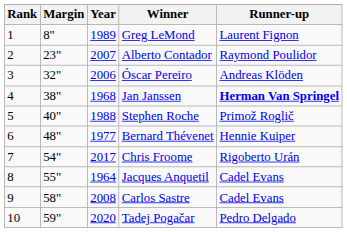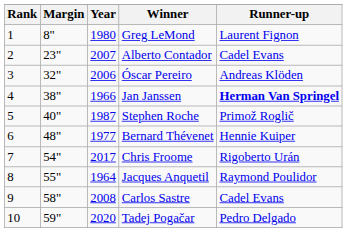Greg LeMond | Year: 1989 -> 1980
Alberto Contador | Runner-up: Raymond Poulidor -> Cadel Evans
Jan Janssen | Year: 1968 -> 1966
Stephen Roche | Year: 1988 -> 1987
Jacques Anquetil | Runner-up: Cadel Evans -> Raymond Poulidor
